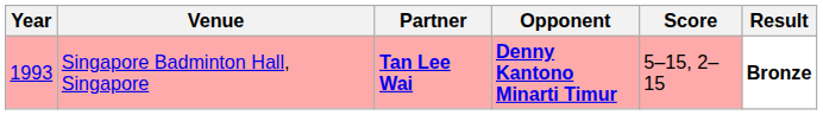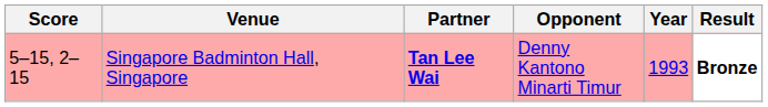columns swapped: Year <-> Score
Singapore Badminton Hall, Singapore | Opponent: bold -> normal
